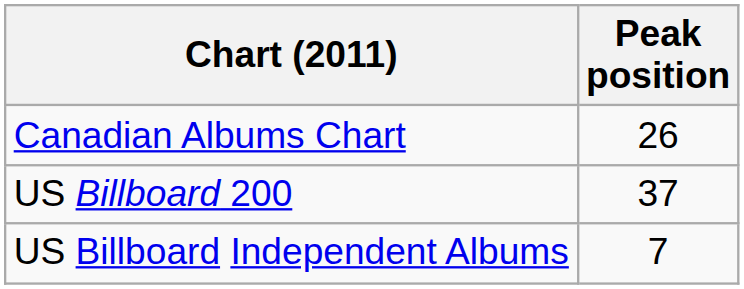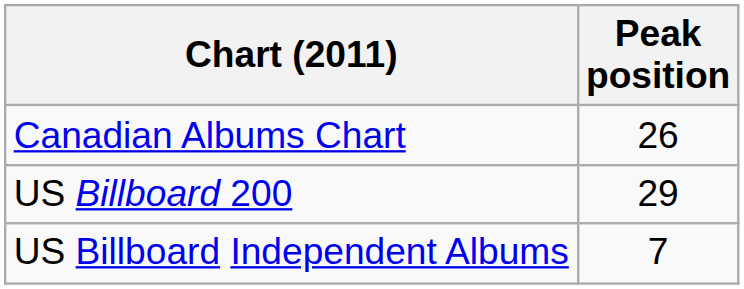US Billboard 200 | Peak position: 37 -> 29
